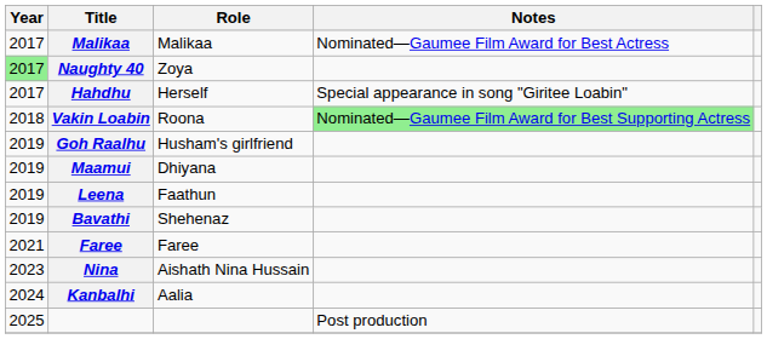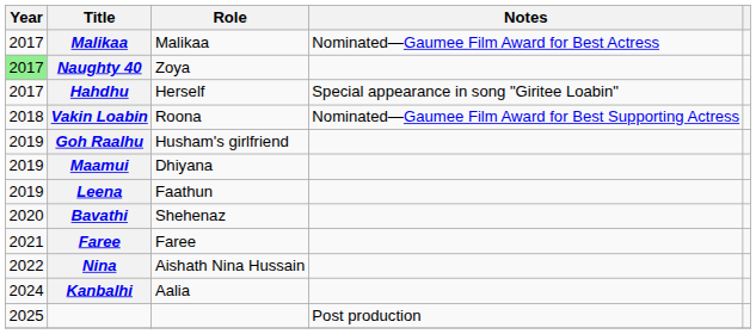Vakin Loabin | Notes: lightgreen background -> no background
Bavathi | Year: 2019 -> 2020
Nina | Year: 2023 -> 2022
